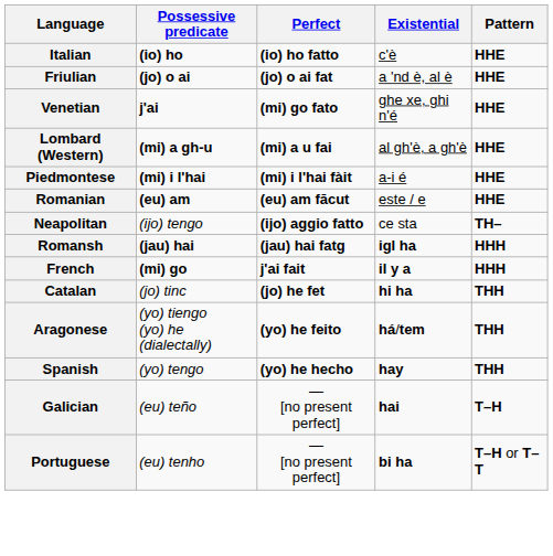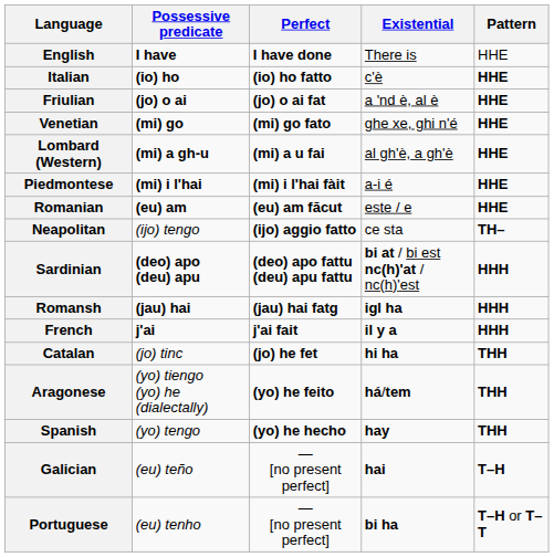+ row: English | I have | I have done | There is | HHE
Venetian | Possessive predicate: j'ai -> (mi) go
+ row: Sardinian | (deo) apo (deu) apu | (deo) apo fattu (deu) apu fattu | bi at / bi est nc(h)'at / nc(h)'est | HHH
French | Possessive predicate: (mi) go -> j'ai
